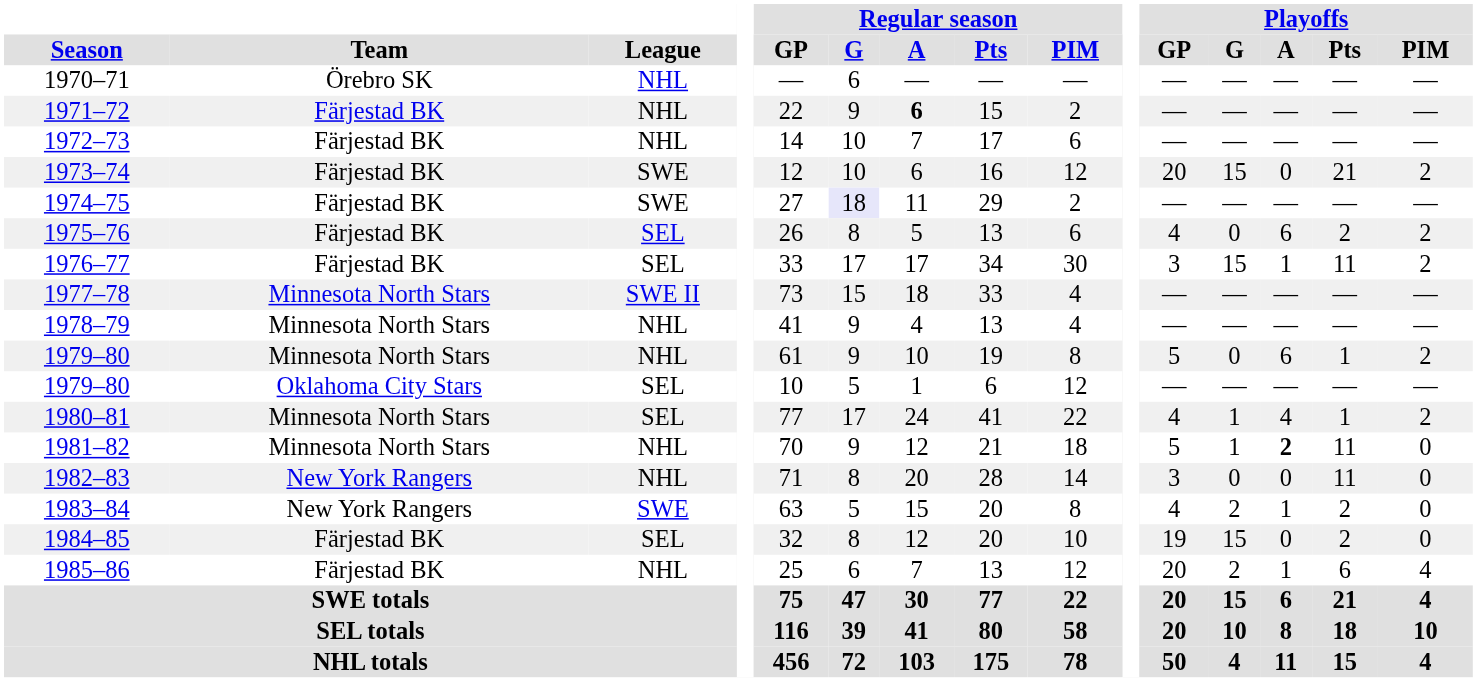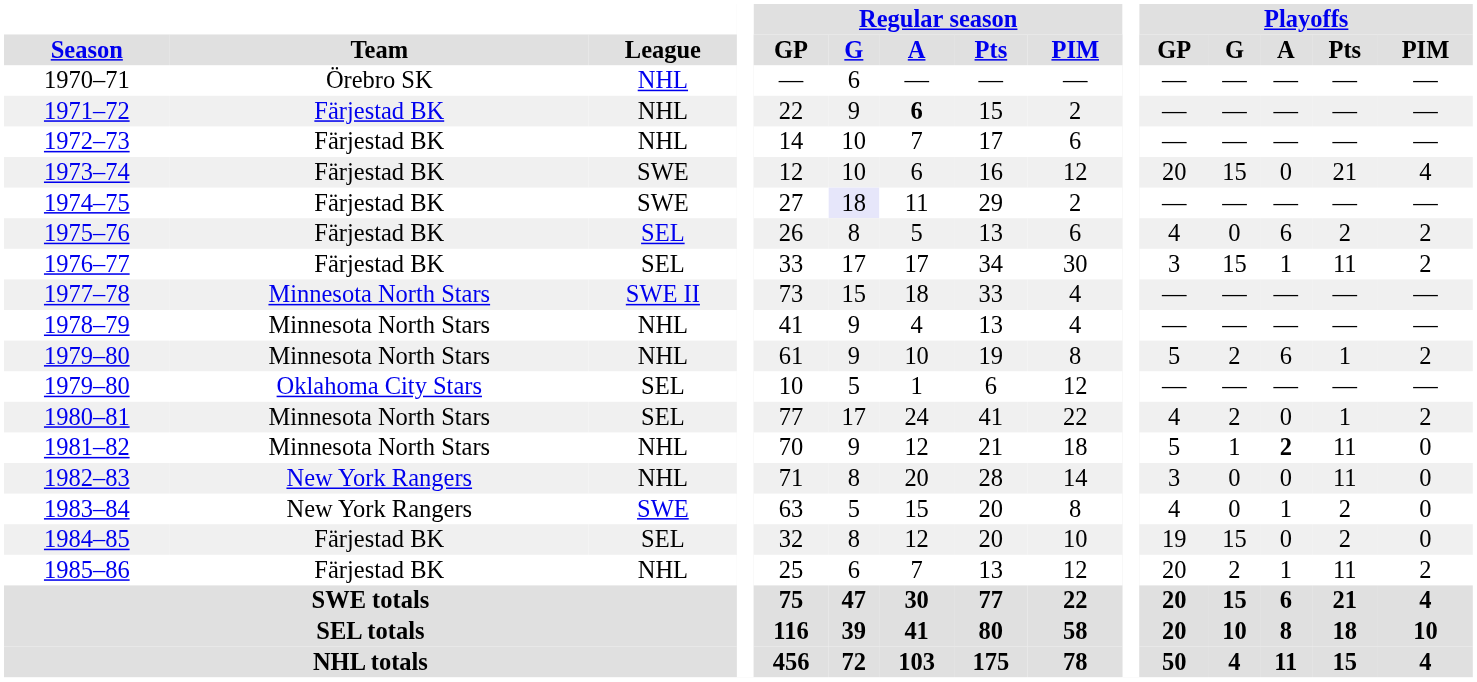1973–74 | Playoffs / PIM: 2 -> 4
1979–80 / Minnesota North Stars | Playoffs / G: 0 -> 2
1980–81 | Playoffs / G: 1 -> 2
1980–81 | Playoffs / A: 4 -> 0
1983–84 | Playoffs / G: 2 -> 0
1985–86 | Playoffs / Pts: 6 -> 11
1985–86 | Playoffs / PIM: 4 -> 2
